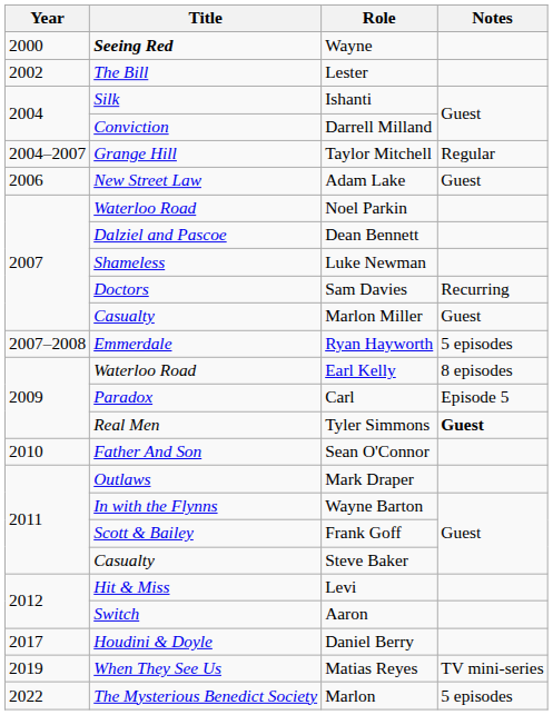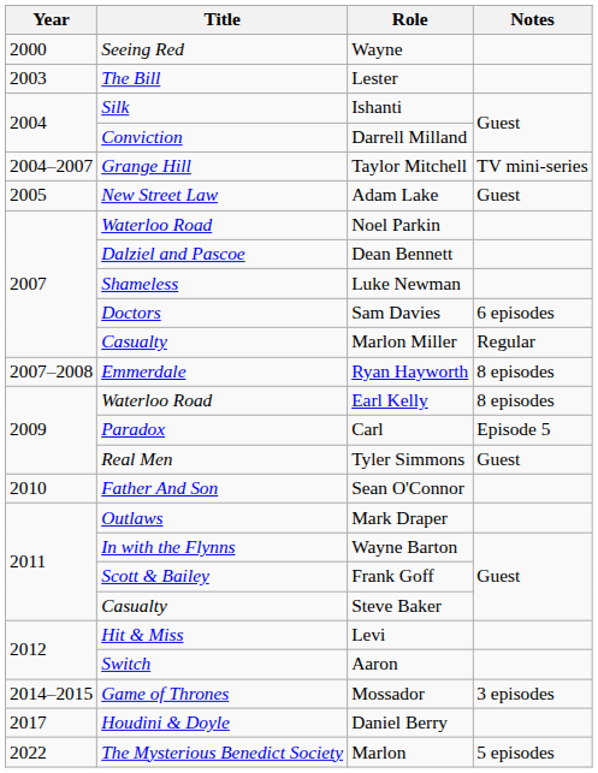Wayne | Title: bold -> normal
Lester | Year: 2002 -> 2003
Taylor Mitchell | Notes: Regular -> TV mini-series
Adam Lake | Year: 2006 -> 2005
Sam Davies | Notes: Recurring -> 6 episodes
Marlon Miller | Notes: Guest -> Regular
Ryan Hayworth | Notes: 5 episodes -> 8 episodes
Tyler Simmons | Notes: bold -> normal
+ row: 2014–2015 | Game of Thrones | Mossador | 3 episodes
- row: 2019 | When They See Us | Matias Reyes | TV mini-series
